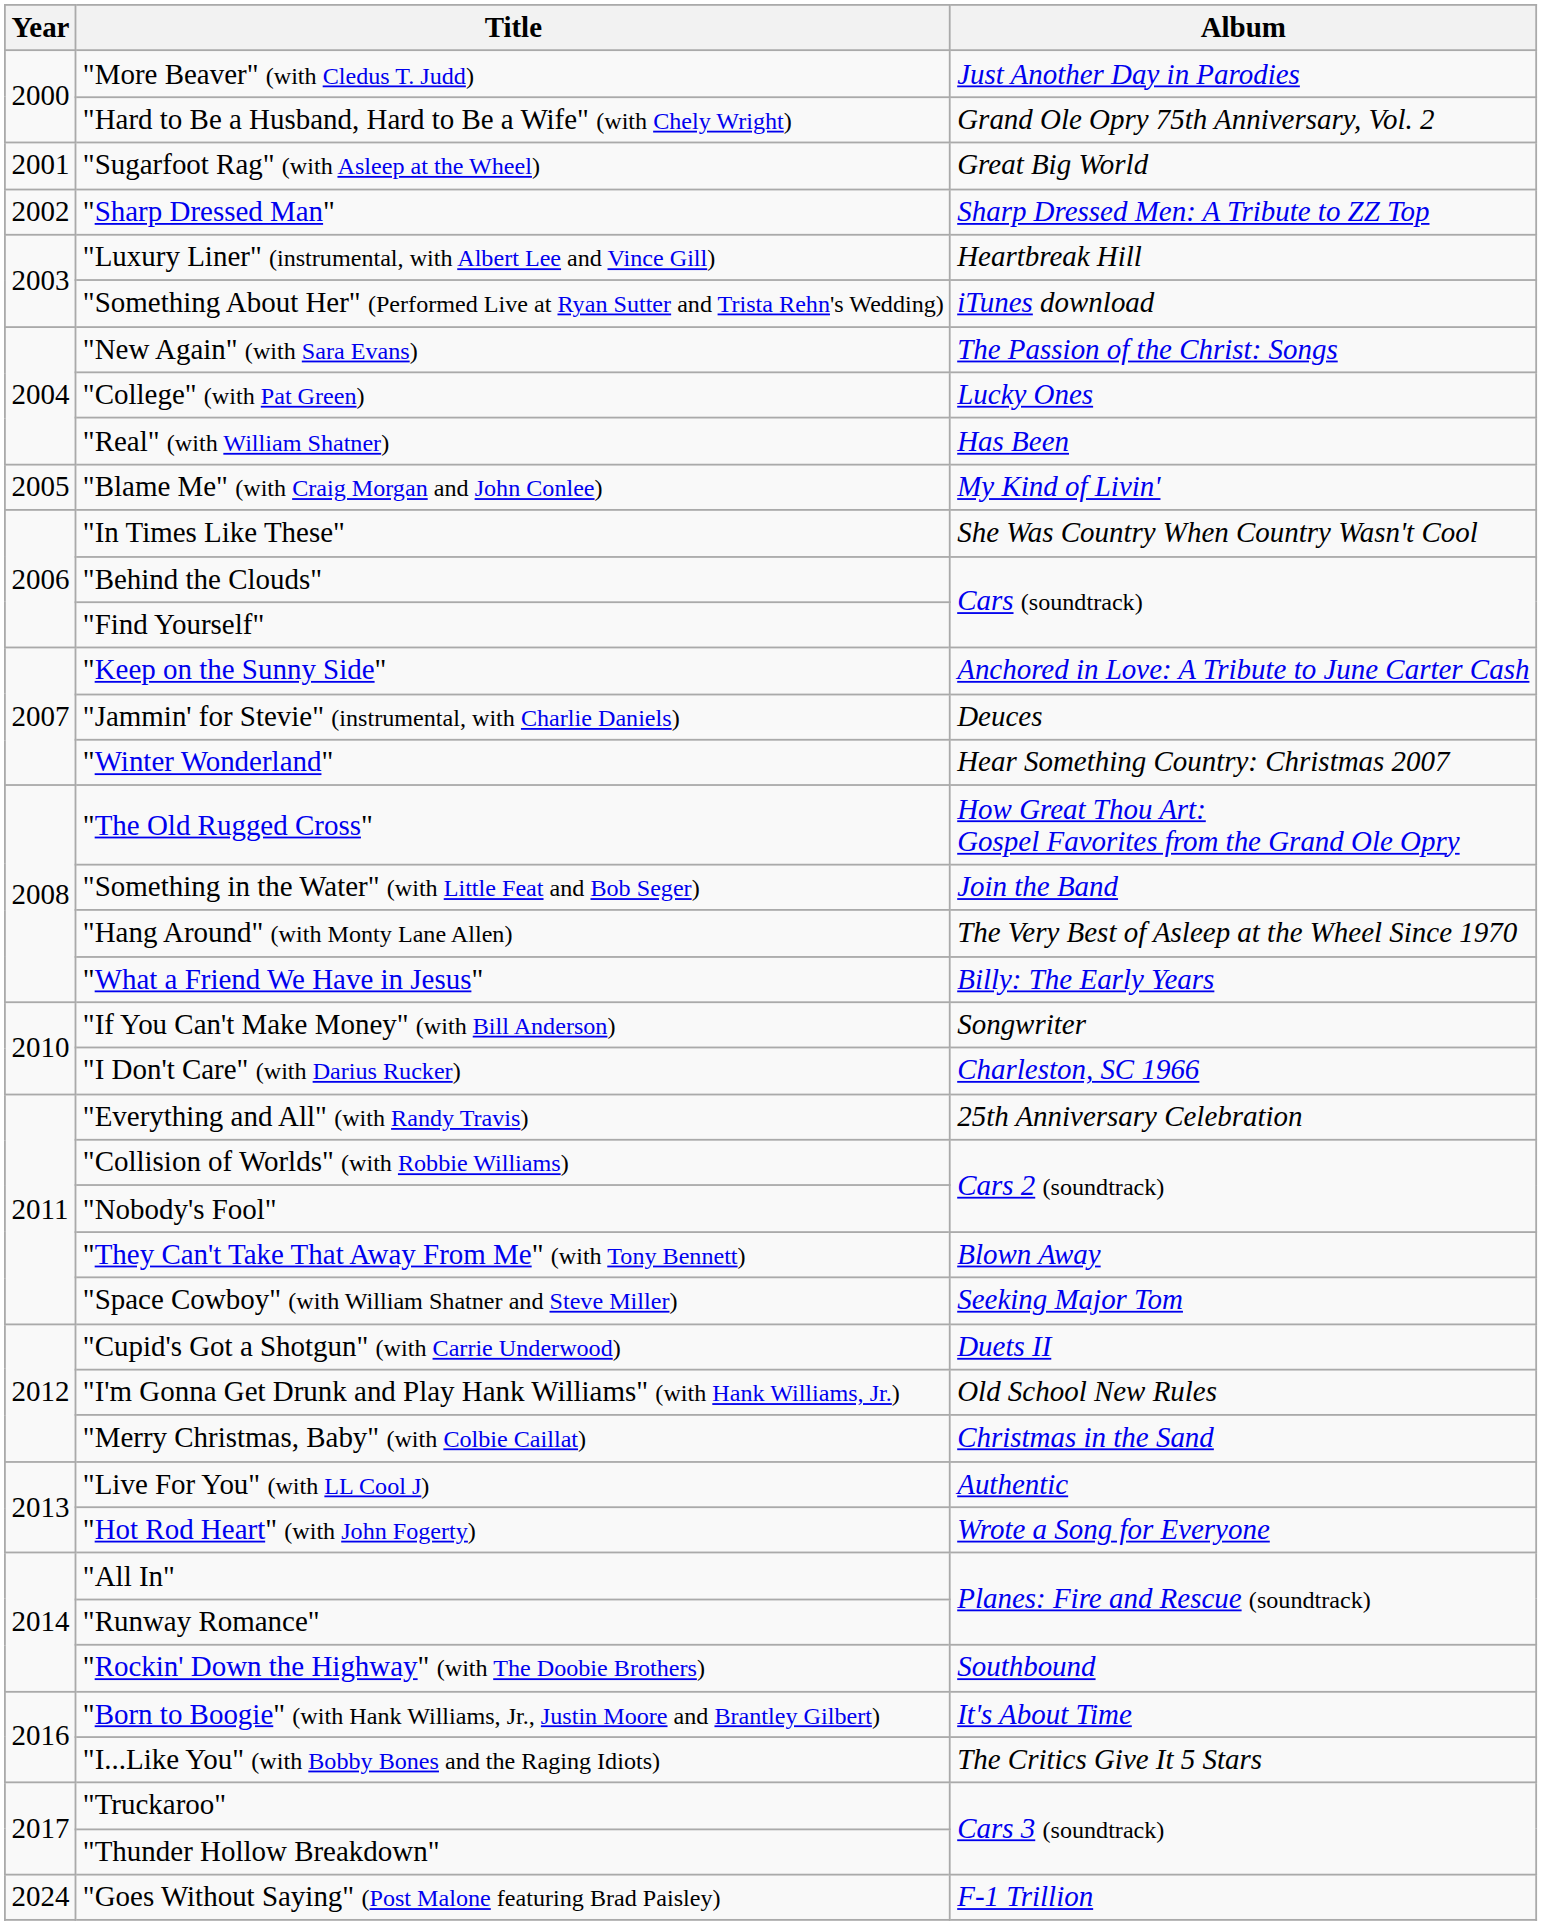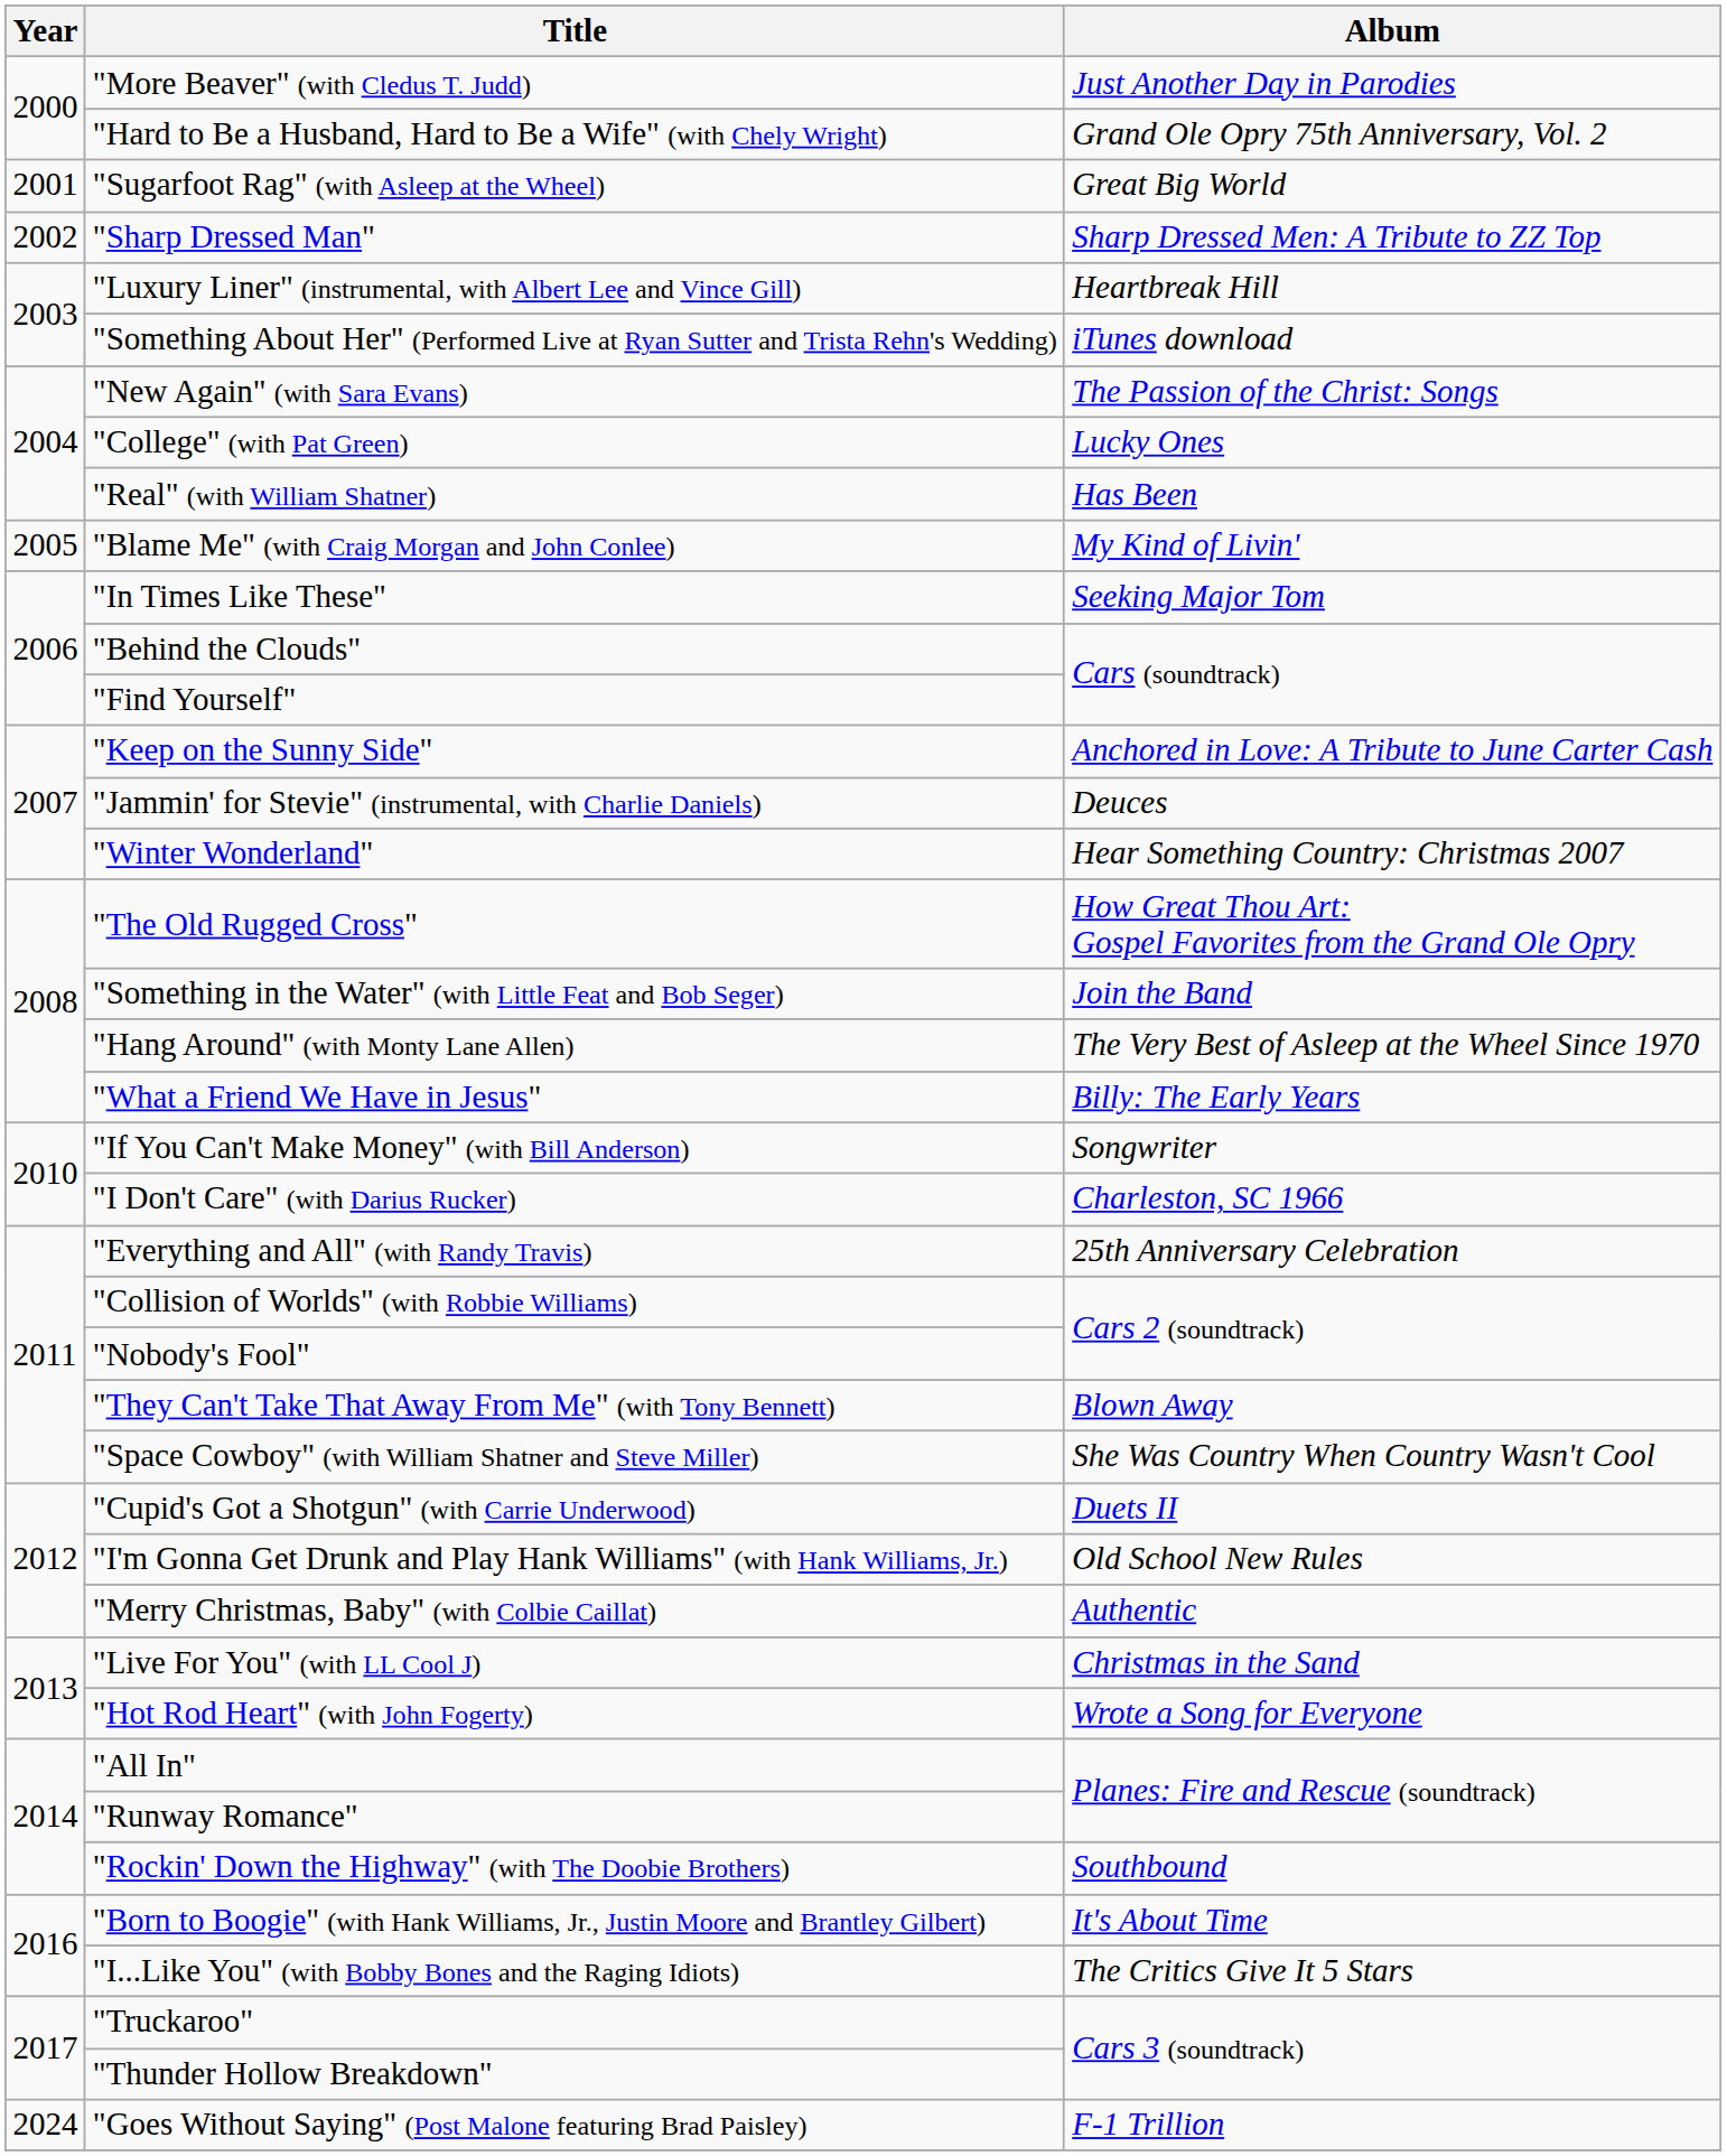"In Times Like These" | Album: She Was Country When Country Wasn't Cool -> Seeking Major Tom
"Space Cowboy" (with William Shatner and Steve Miller) | Album: Seeking Major Tom -> She Was Country When Country Wasn't Cool
"Merry Christmas, Baby" (with Colbie Caillat) | Album: Christmas in the Sand -> Authentic
"Live For You" (with LL Cool J) | Album: Authentic -> Christmas in the Sand
